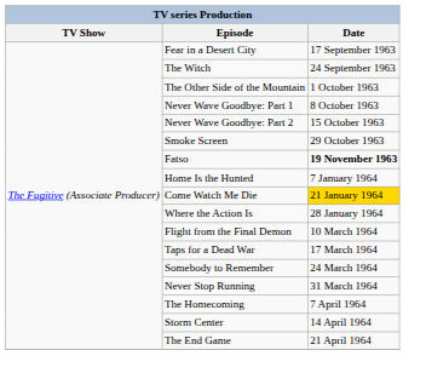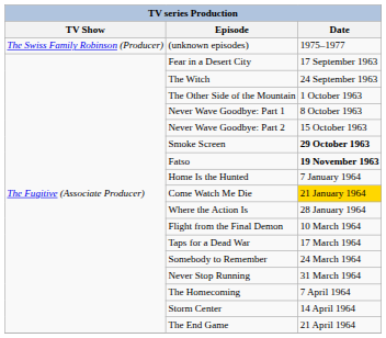+ row: The Swiss Family Robinson (Producer) | (unknown episodes) | 1975–1977
Smoke Screen | Date: normal -> bold
